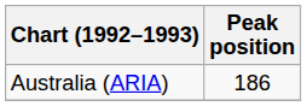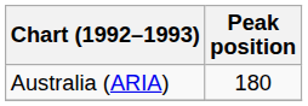Australia (ARIA) | Peak position: 186 -> 180
